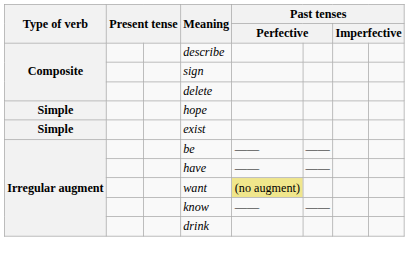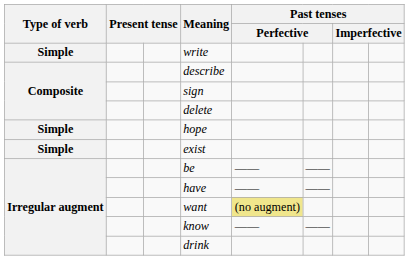+ row: Simple | write
